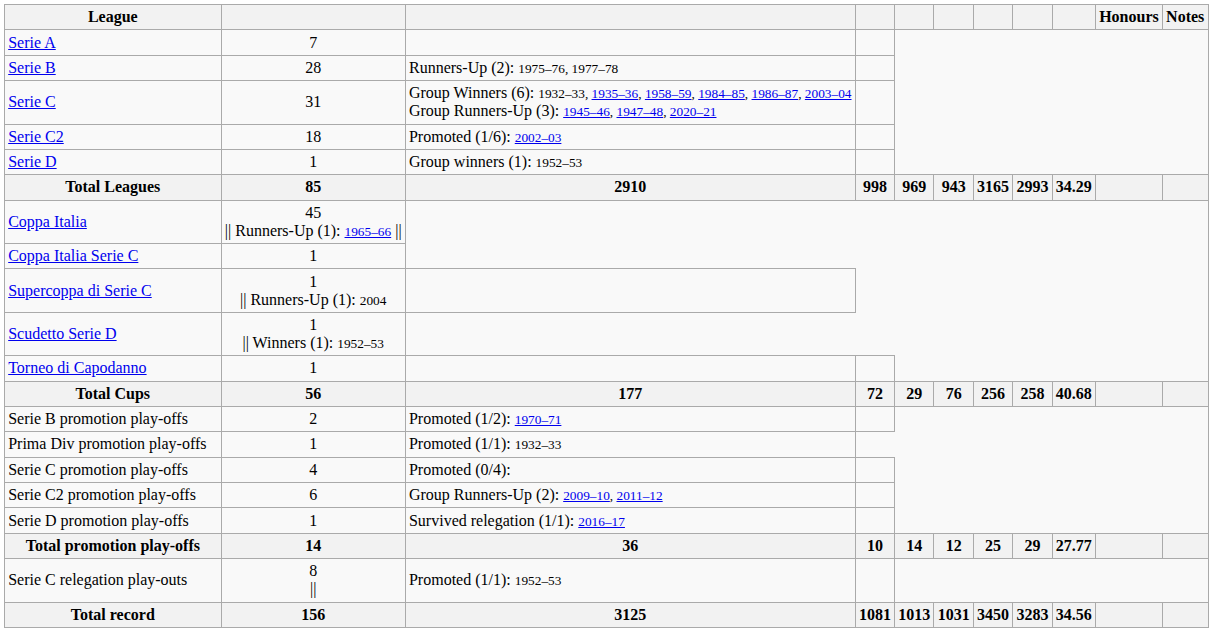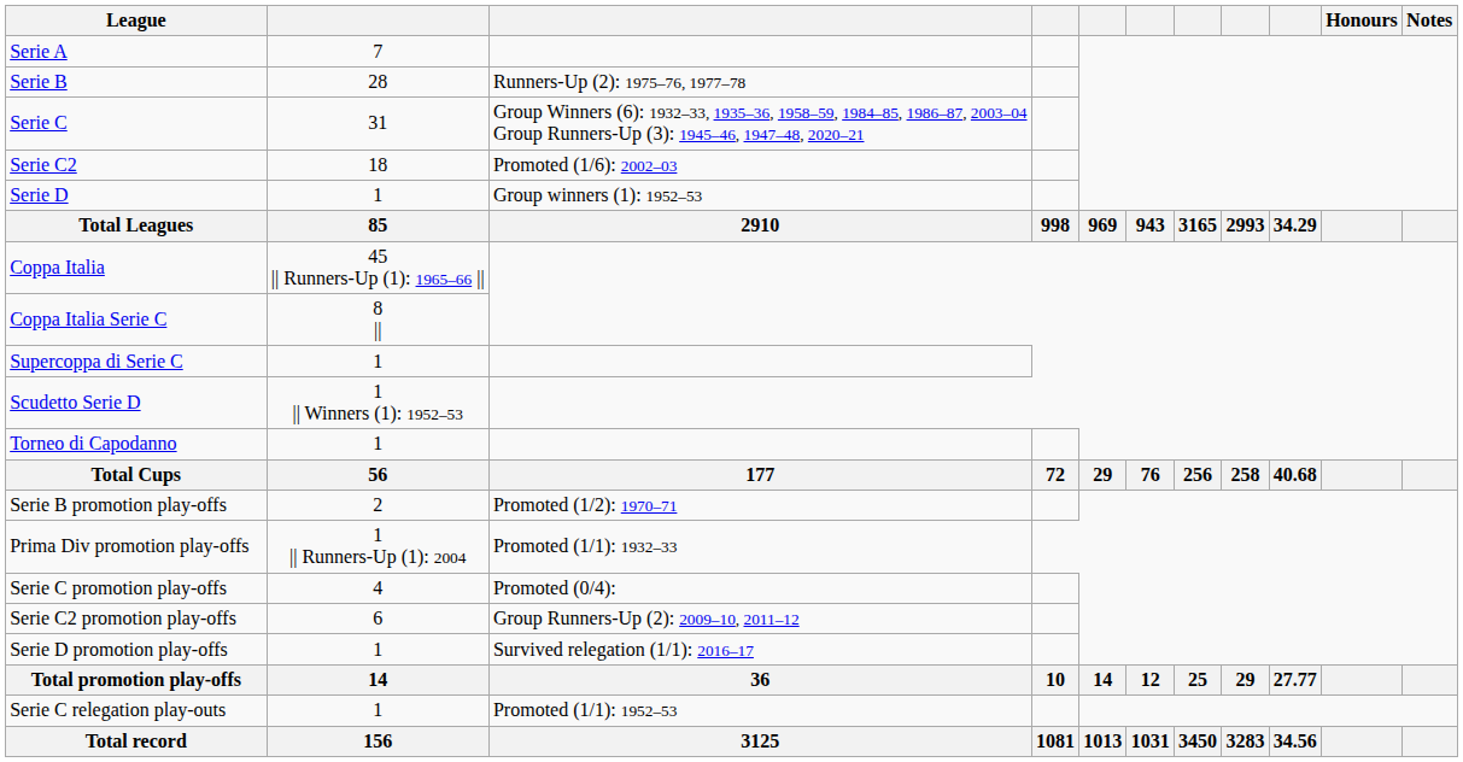Coppa Italia Serie C | column 2: 1 -> 8 ||
Supercoppa di Serie C | column 2: 1 || Runners-Up (1): 2004 -> 1
Prima Div promotion play-offs | column 2: 1 -> 1 || Runners-Up (1): 2004
Serie C relegation play-outs | column 2: 8 || -> 1
